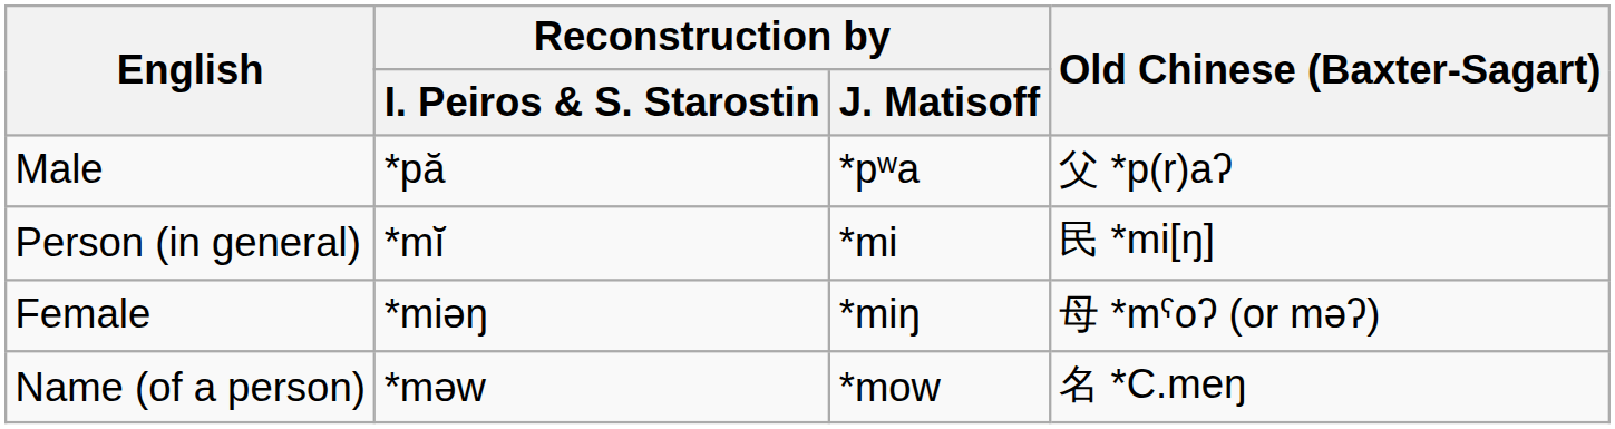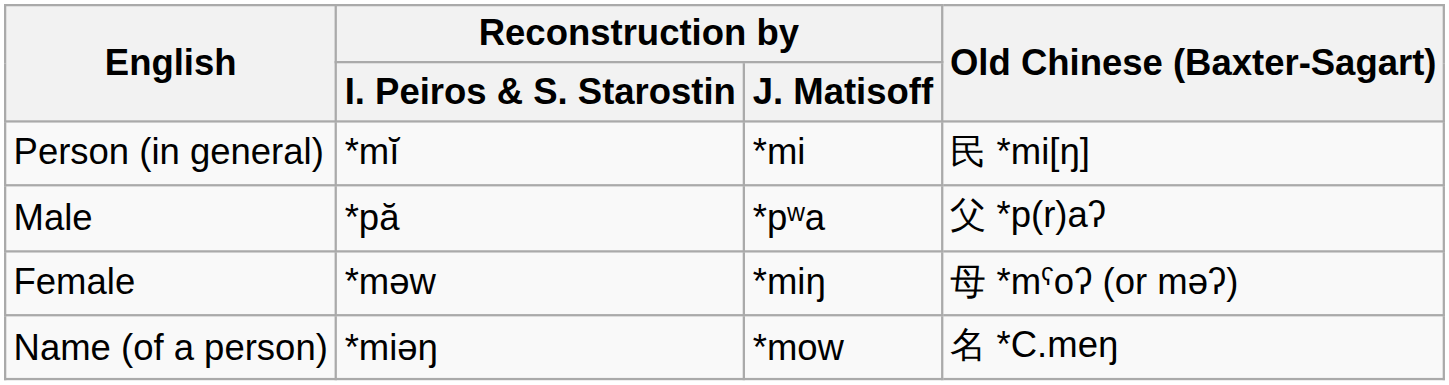rows swapped: Person (in general) <-> Male
Female | Reconstruction by / I. Peiros & S. Starostin: *miǝŋ -> *mǝw
Name (of a person) | Reconstruction by / I. Peiros & S. Starostin: *mǝw -> *miǝŋ
